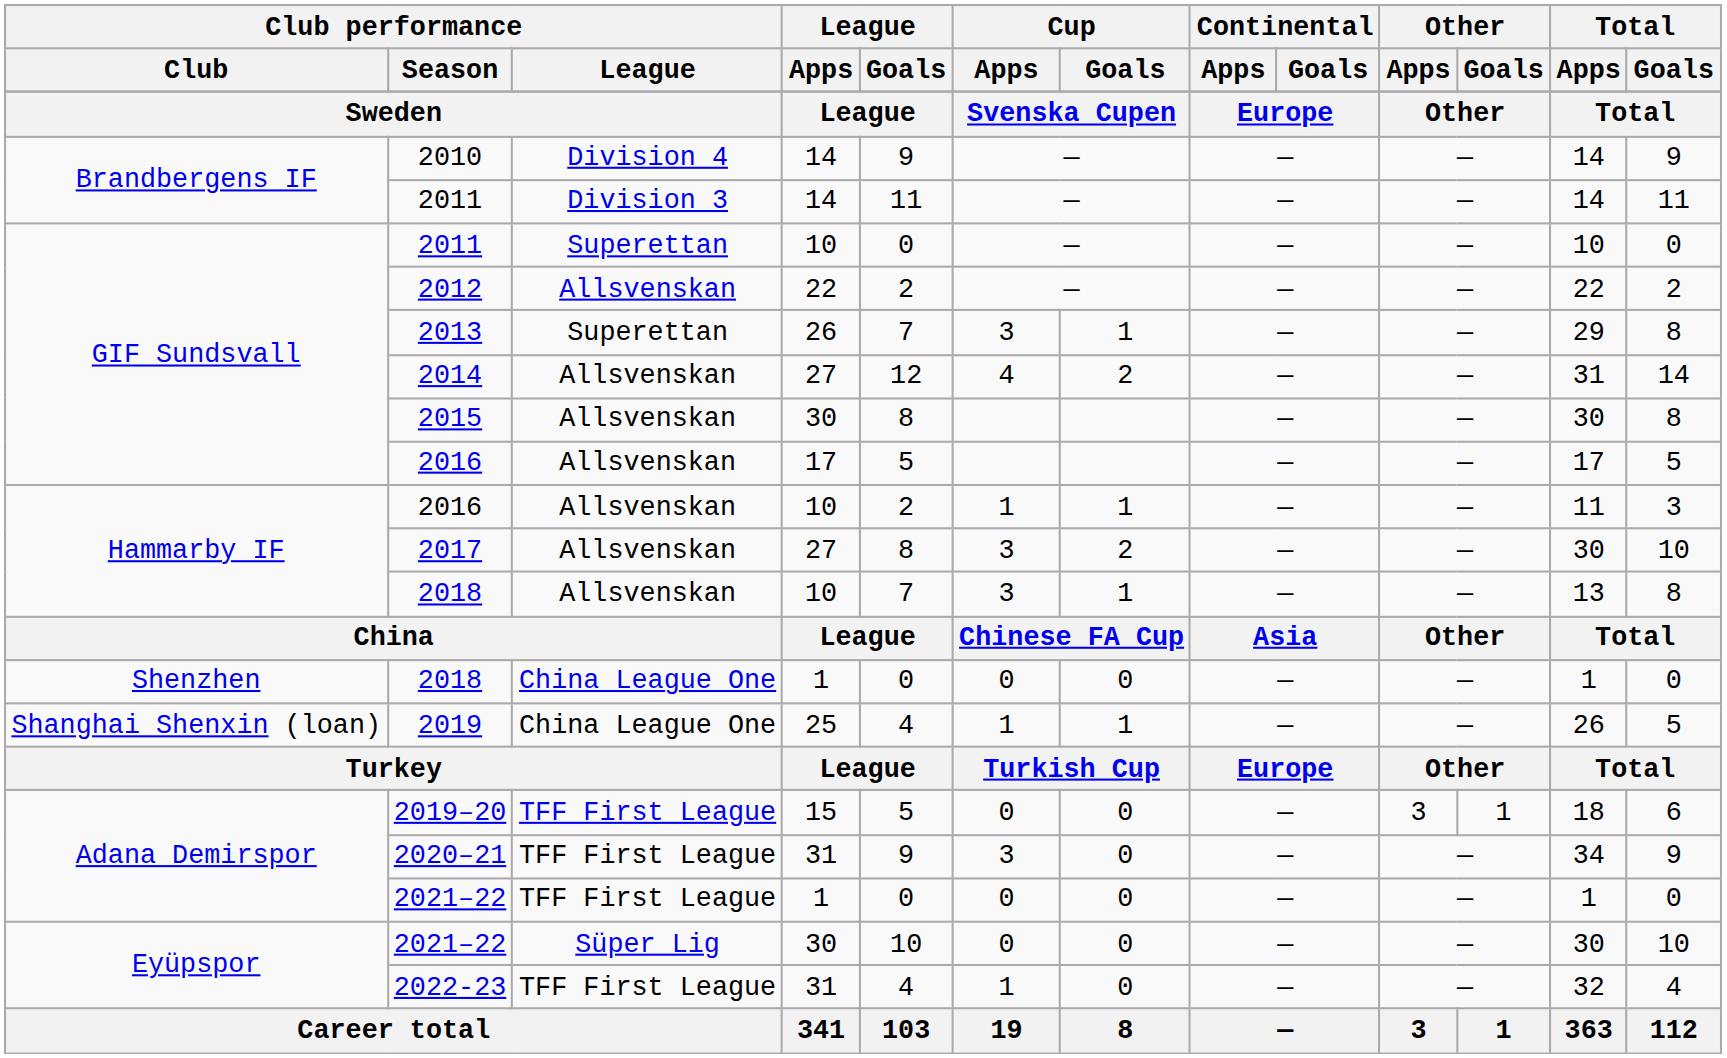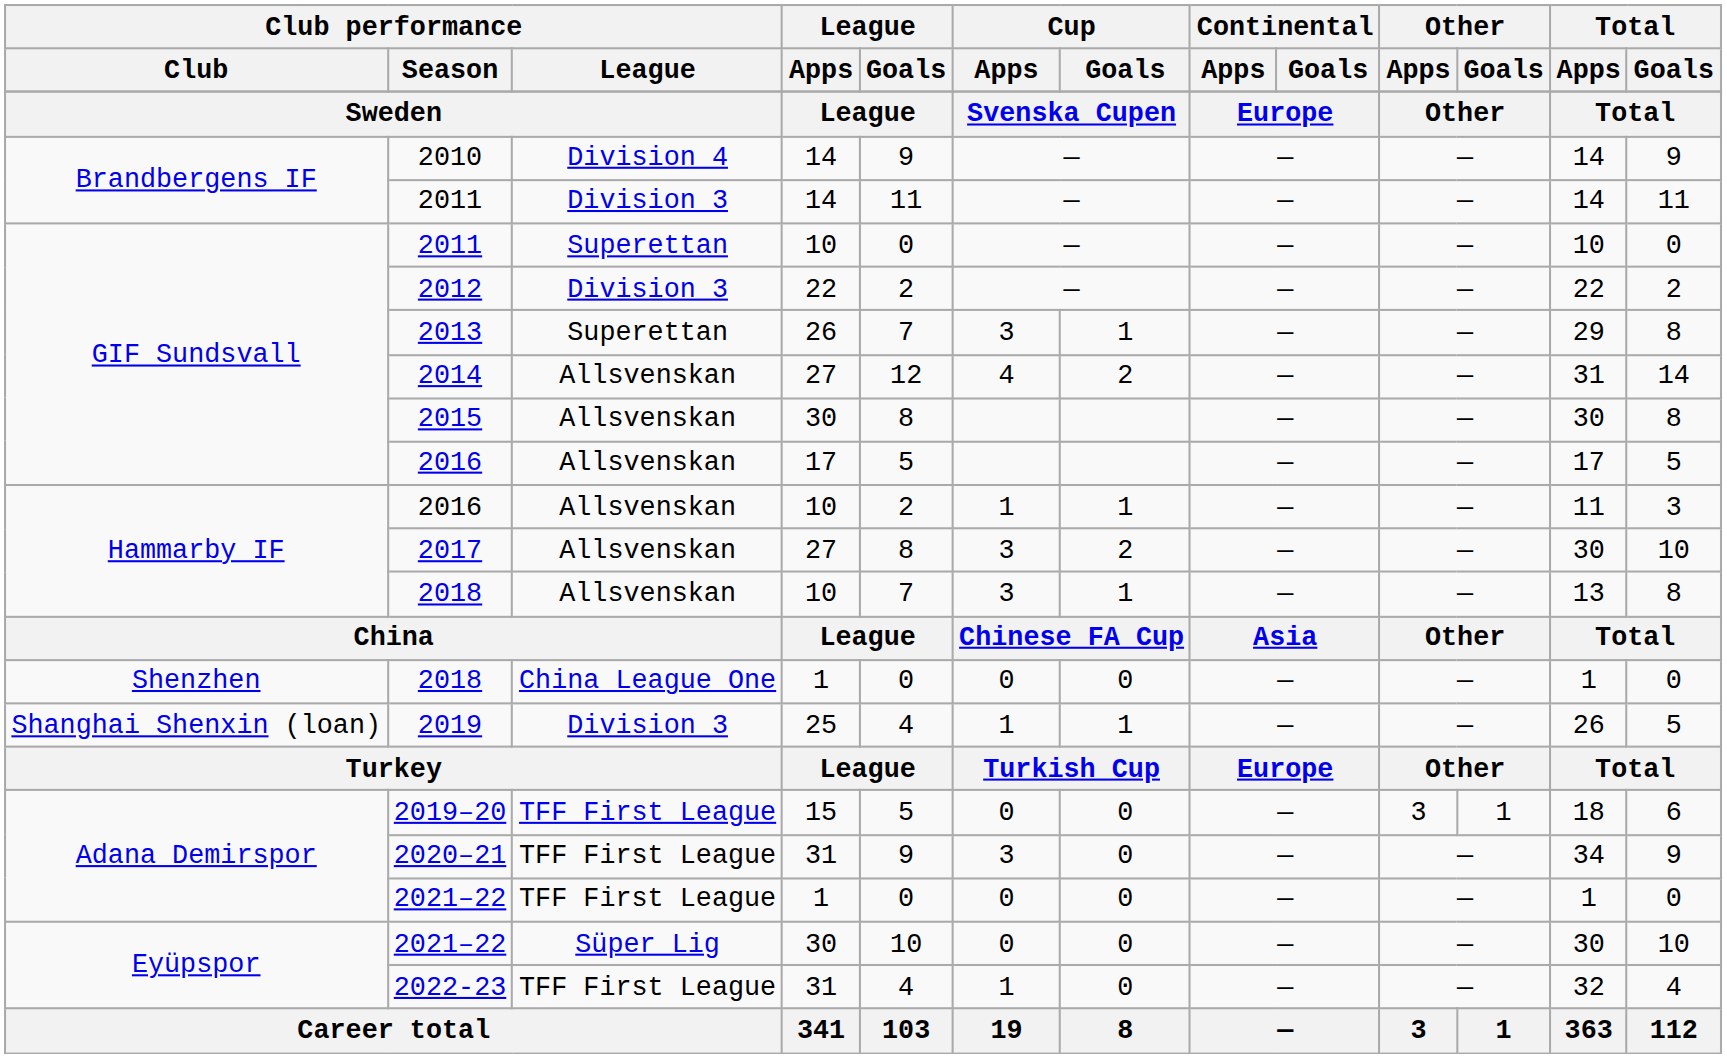2012 | Club performance / League: Allsvenskan -> Division 3
2019 | Club performance / League: China League One -> Division 3
